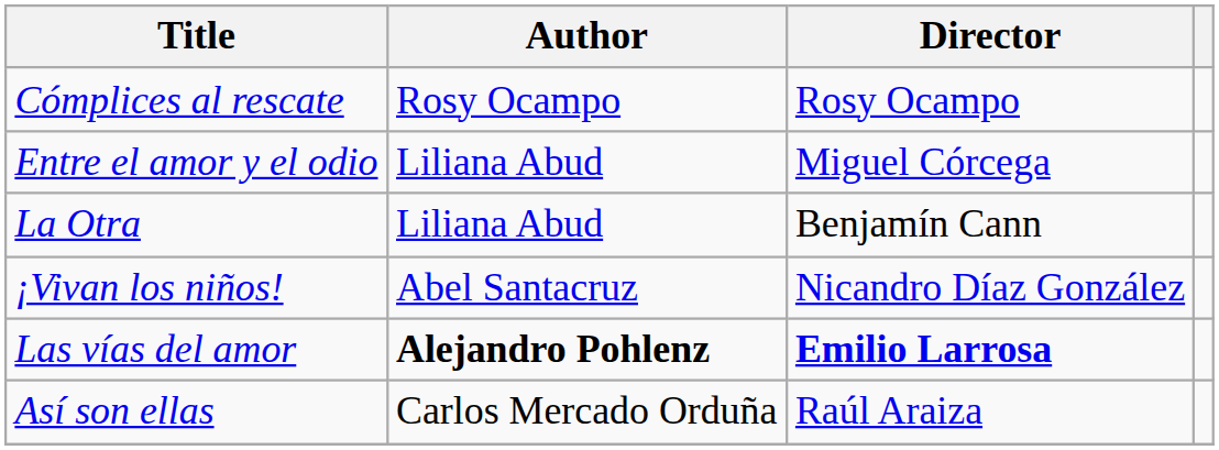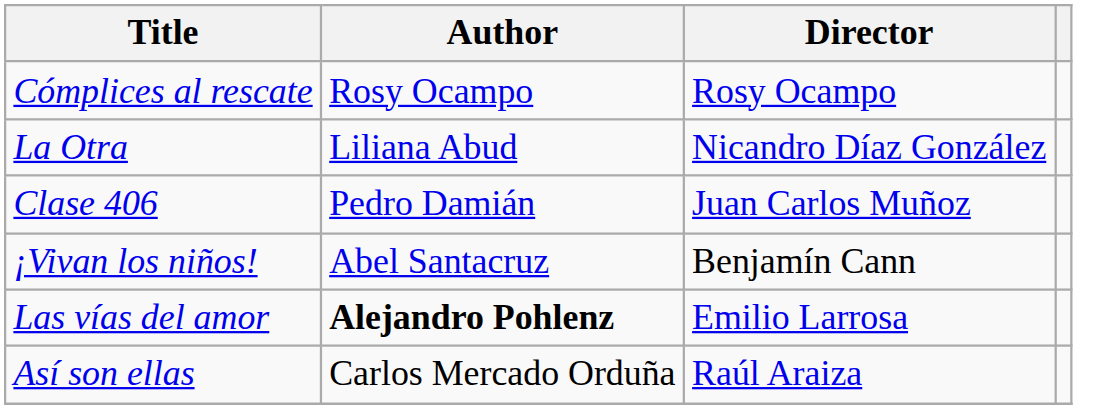- row: Entre el amor y el odio | Liliana Abud | Miguel Córcega
La Otra | Director: Benjamín Cann -> Nicandro Díaz González
+ row: Clase 406 | Pedro Damián | Juan Carlos Muñoz
¡Vivan los niños! | Director: Nicandro Díaz González -> Benjamín Cann
Las vías del amor | Director: bold -> normal
